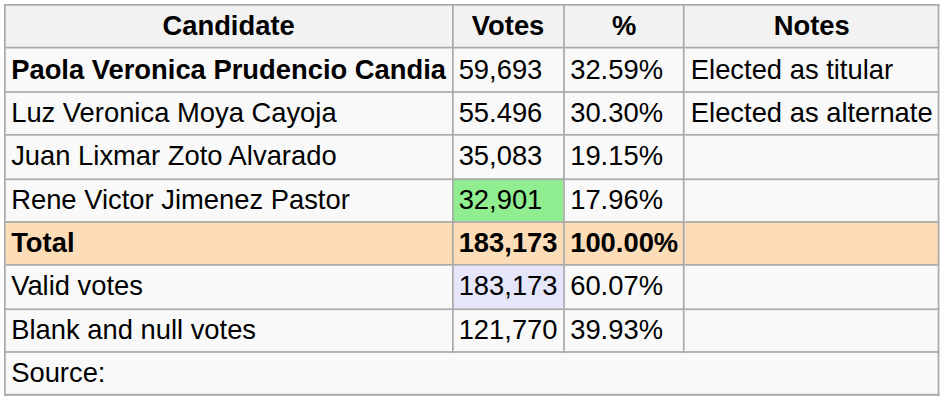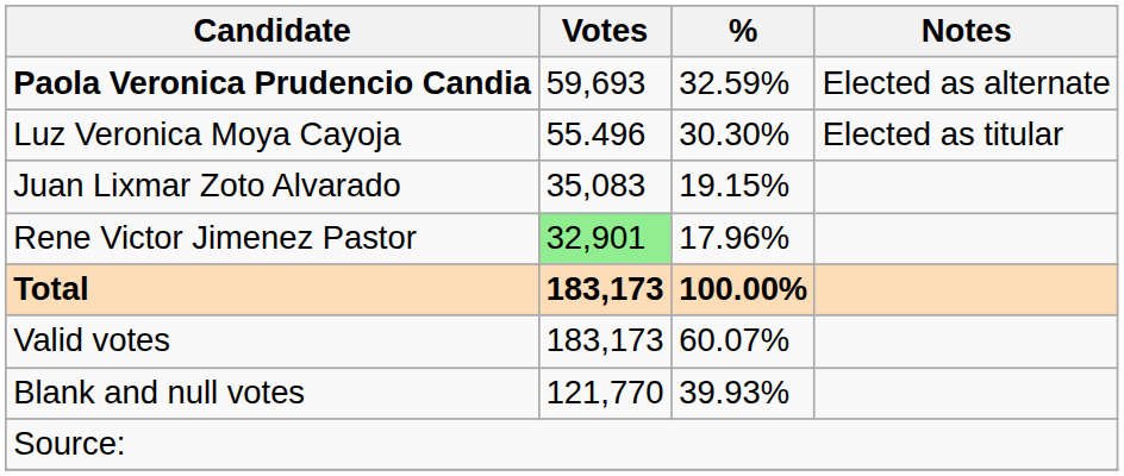Paola Veronica Prudencio Candia | Notes: Elected as titular -> Elected as alternate
Luz Veronica Moya Cayoja | Notes: Elected as alternate -> Elected as titular
Valid votes | Votes: lavender background -> no background
